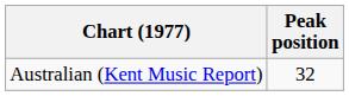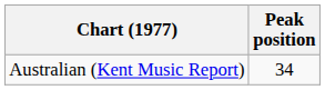Australian (Kent Music Report) | Peak position: 32 -> 34
